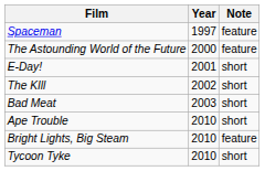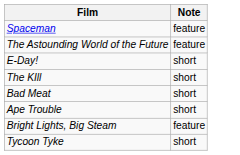- column: Year | 1997 | 2000 | 2001 | 2002 | 2003 | 2010 | 2010 | 2010
